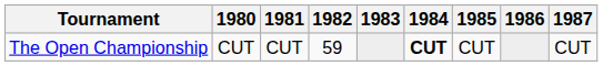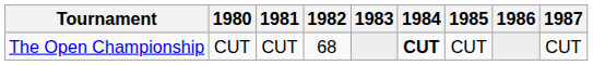The Open Championship | 1982: 59 -> 68
